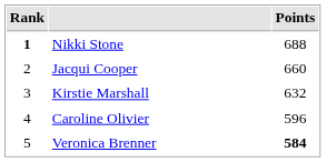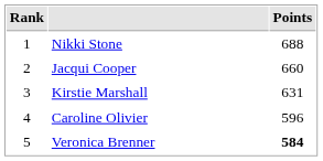Nikki Stone | Rank: bold -> normal
Kirstie Marshall | Points: 632 -> 631
